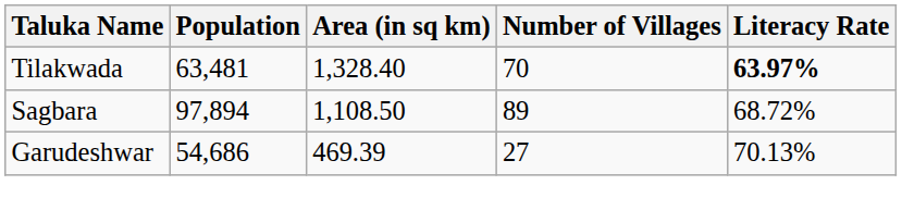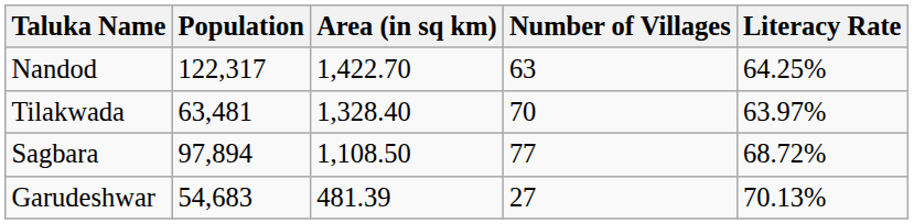+ row: Nandod | 122,317 | 1,422.70 | 63 | 64.25%
Tilakwada | Literacy Rate: bold -> normal
Sagbara | Number of Villages: 89 -> 77
Garudeshwar | Population: 54,686 -> 54,683
Garudeshwar | Area (in sq km): 469.39 -> 481.39
